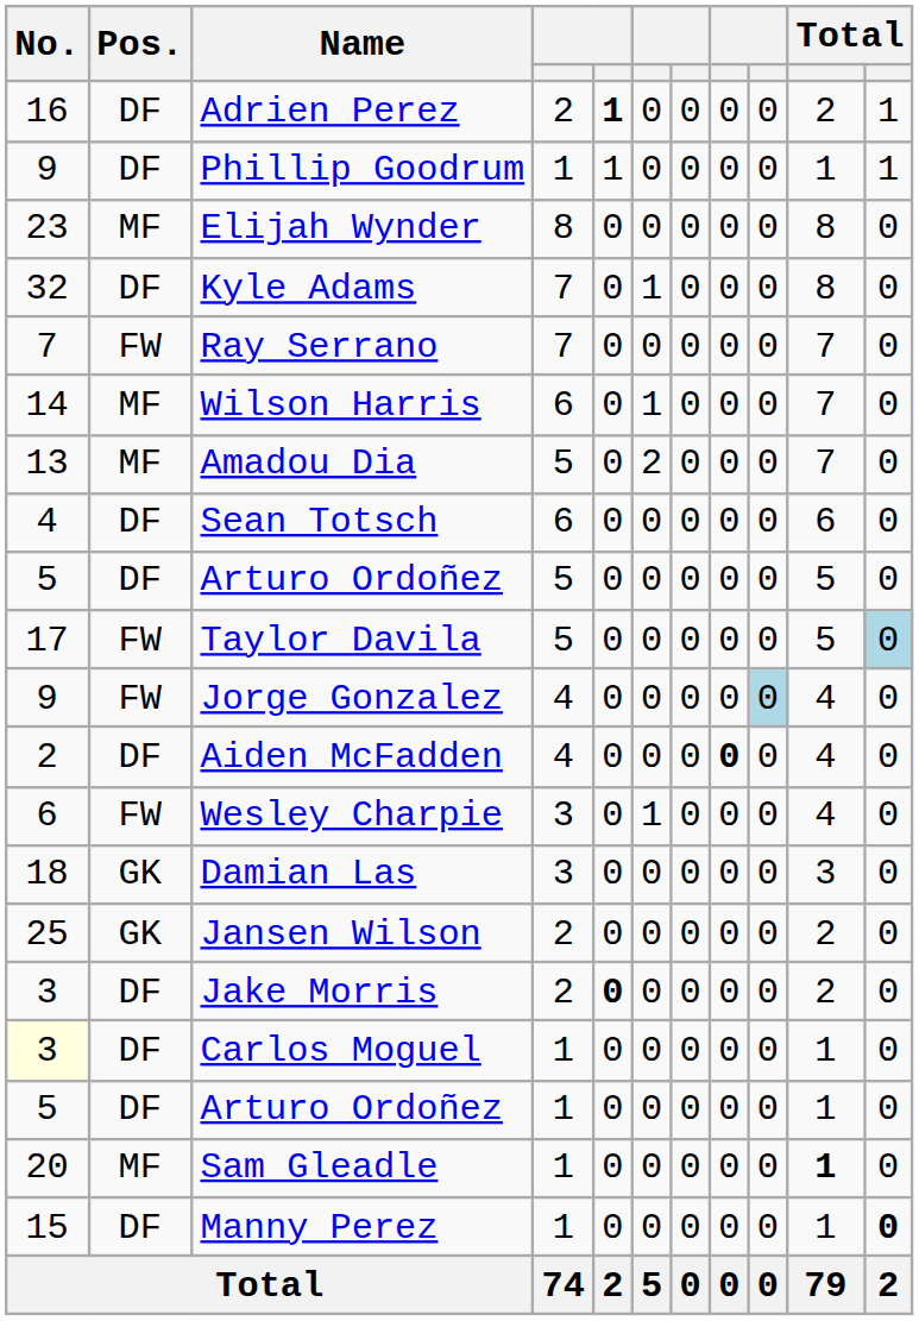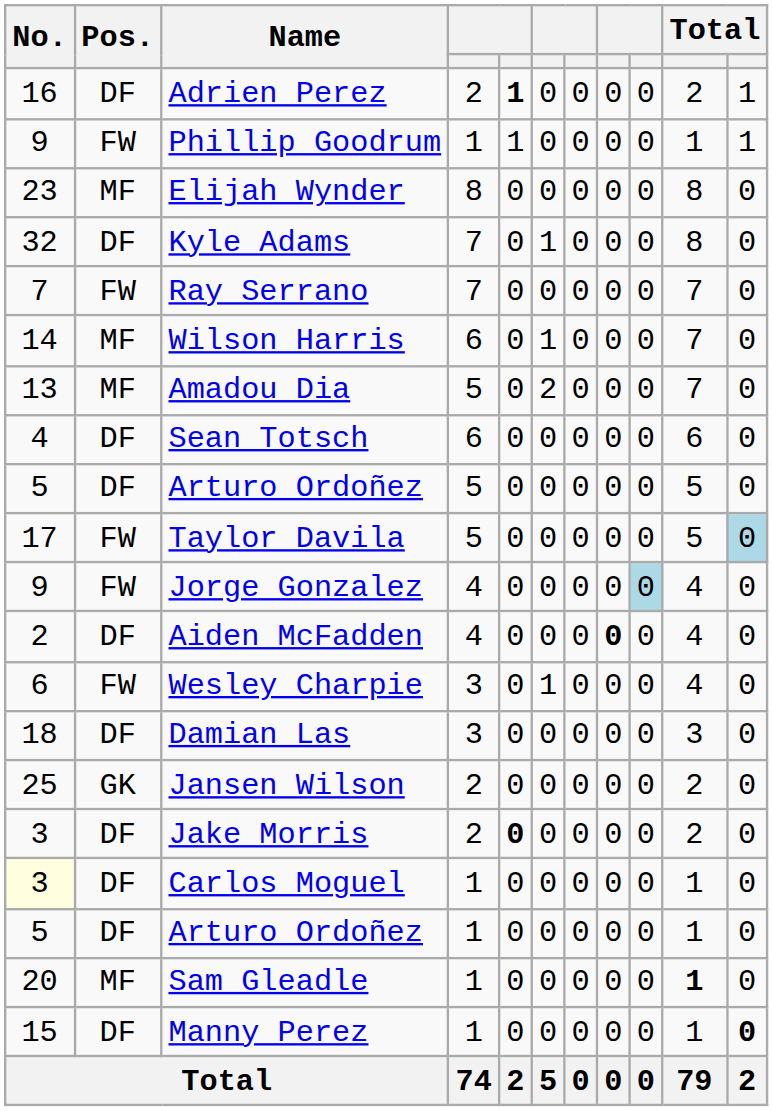Phillip Goodrum | Pos.: DF -> FW
Damian Las | Pos.: GK -> DF
